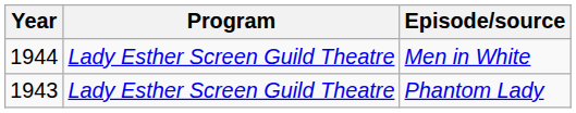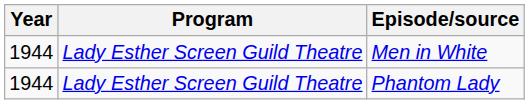Phantom Lady | Year: 1943 -> 1944
